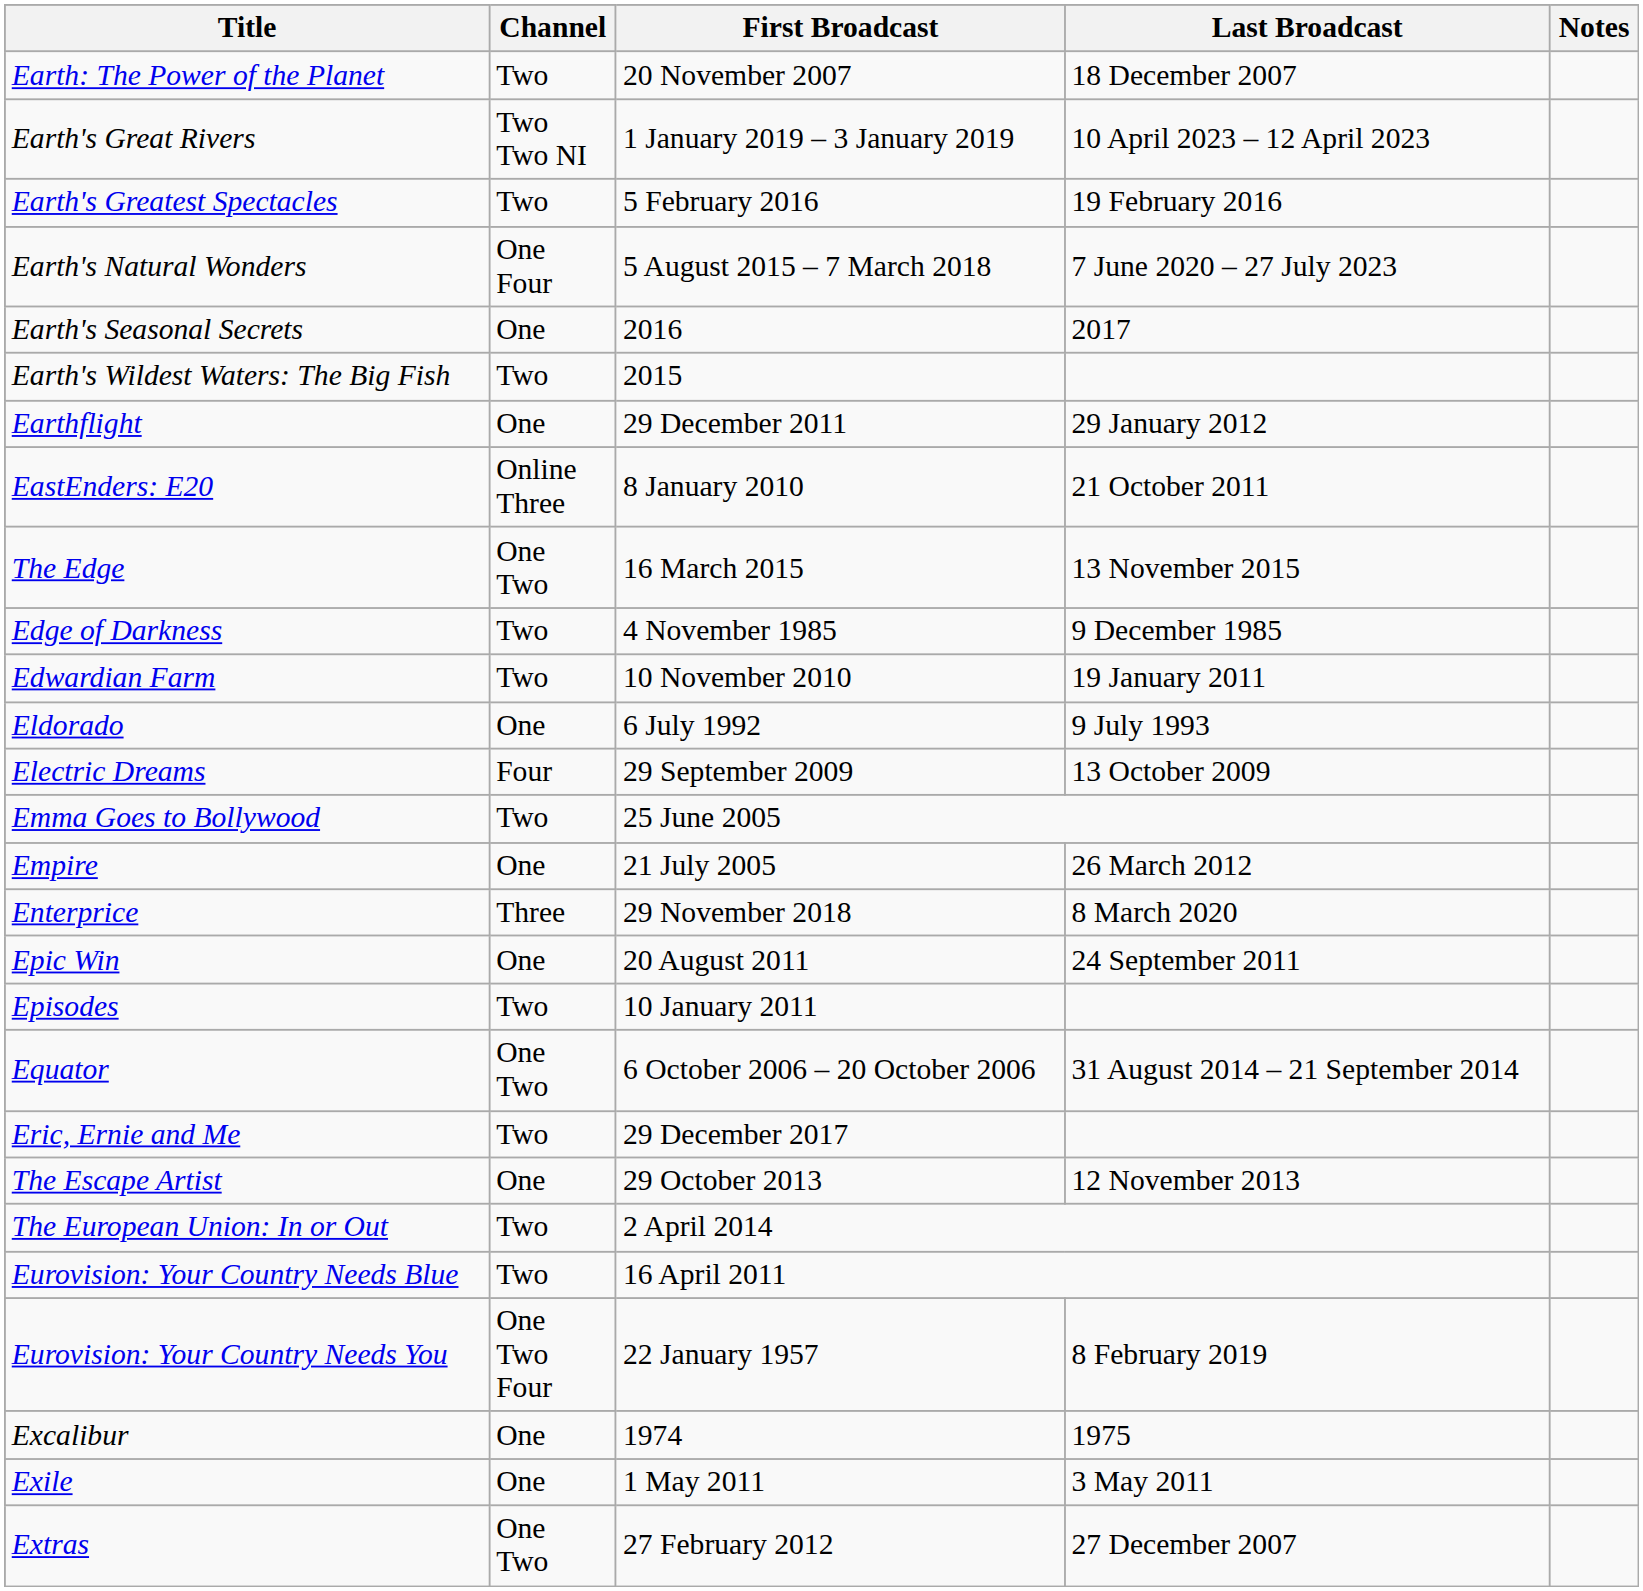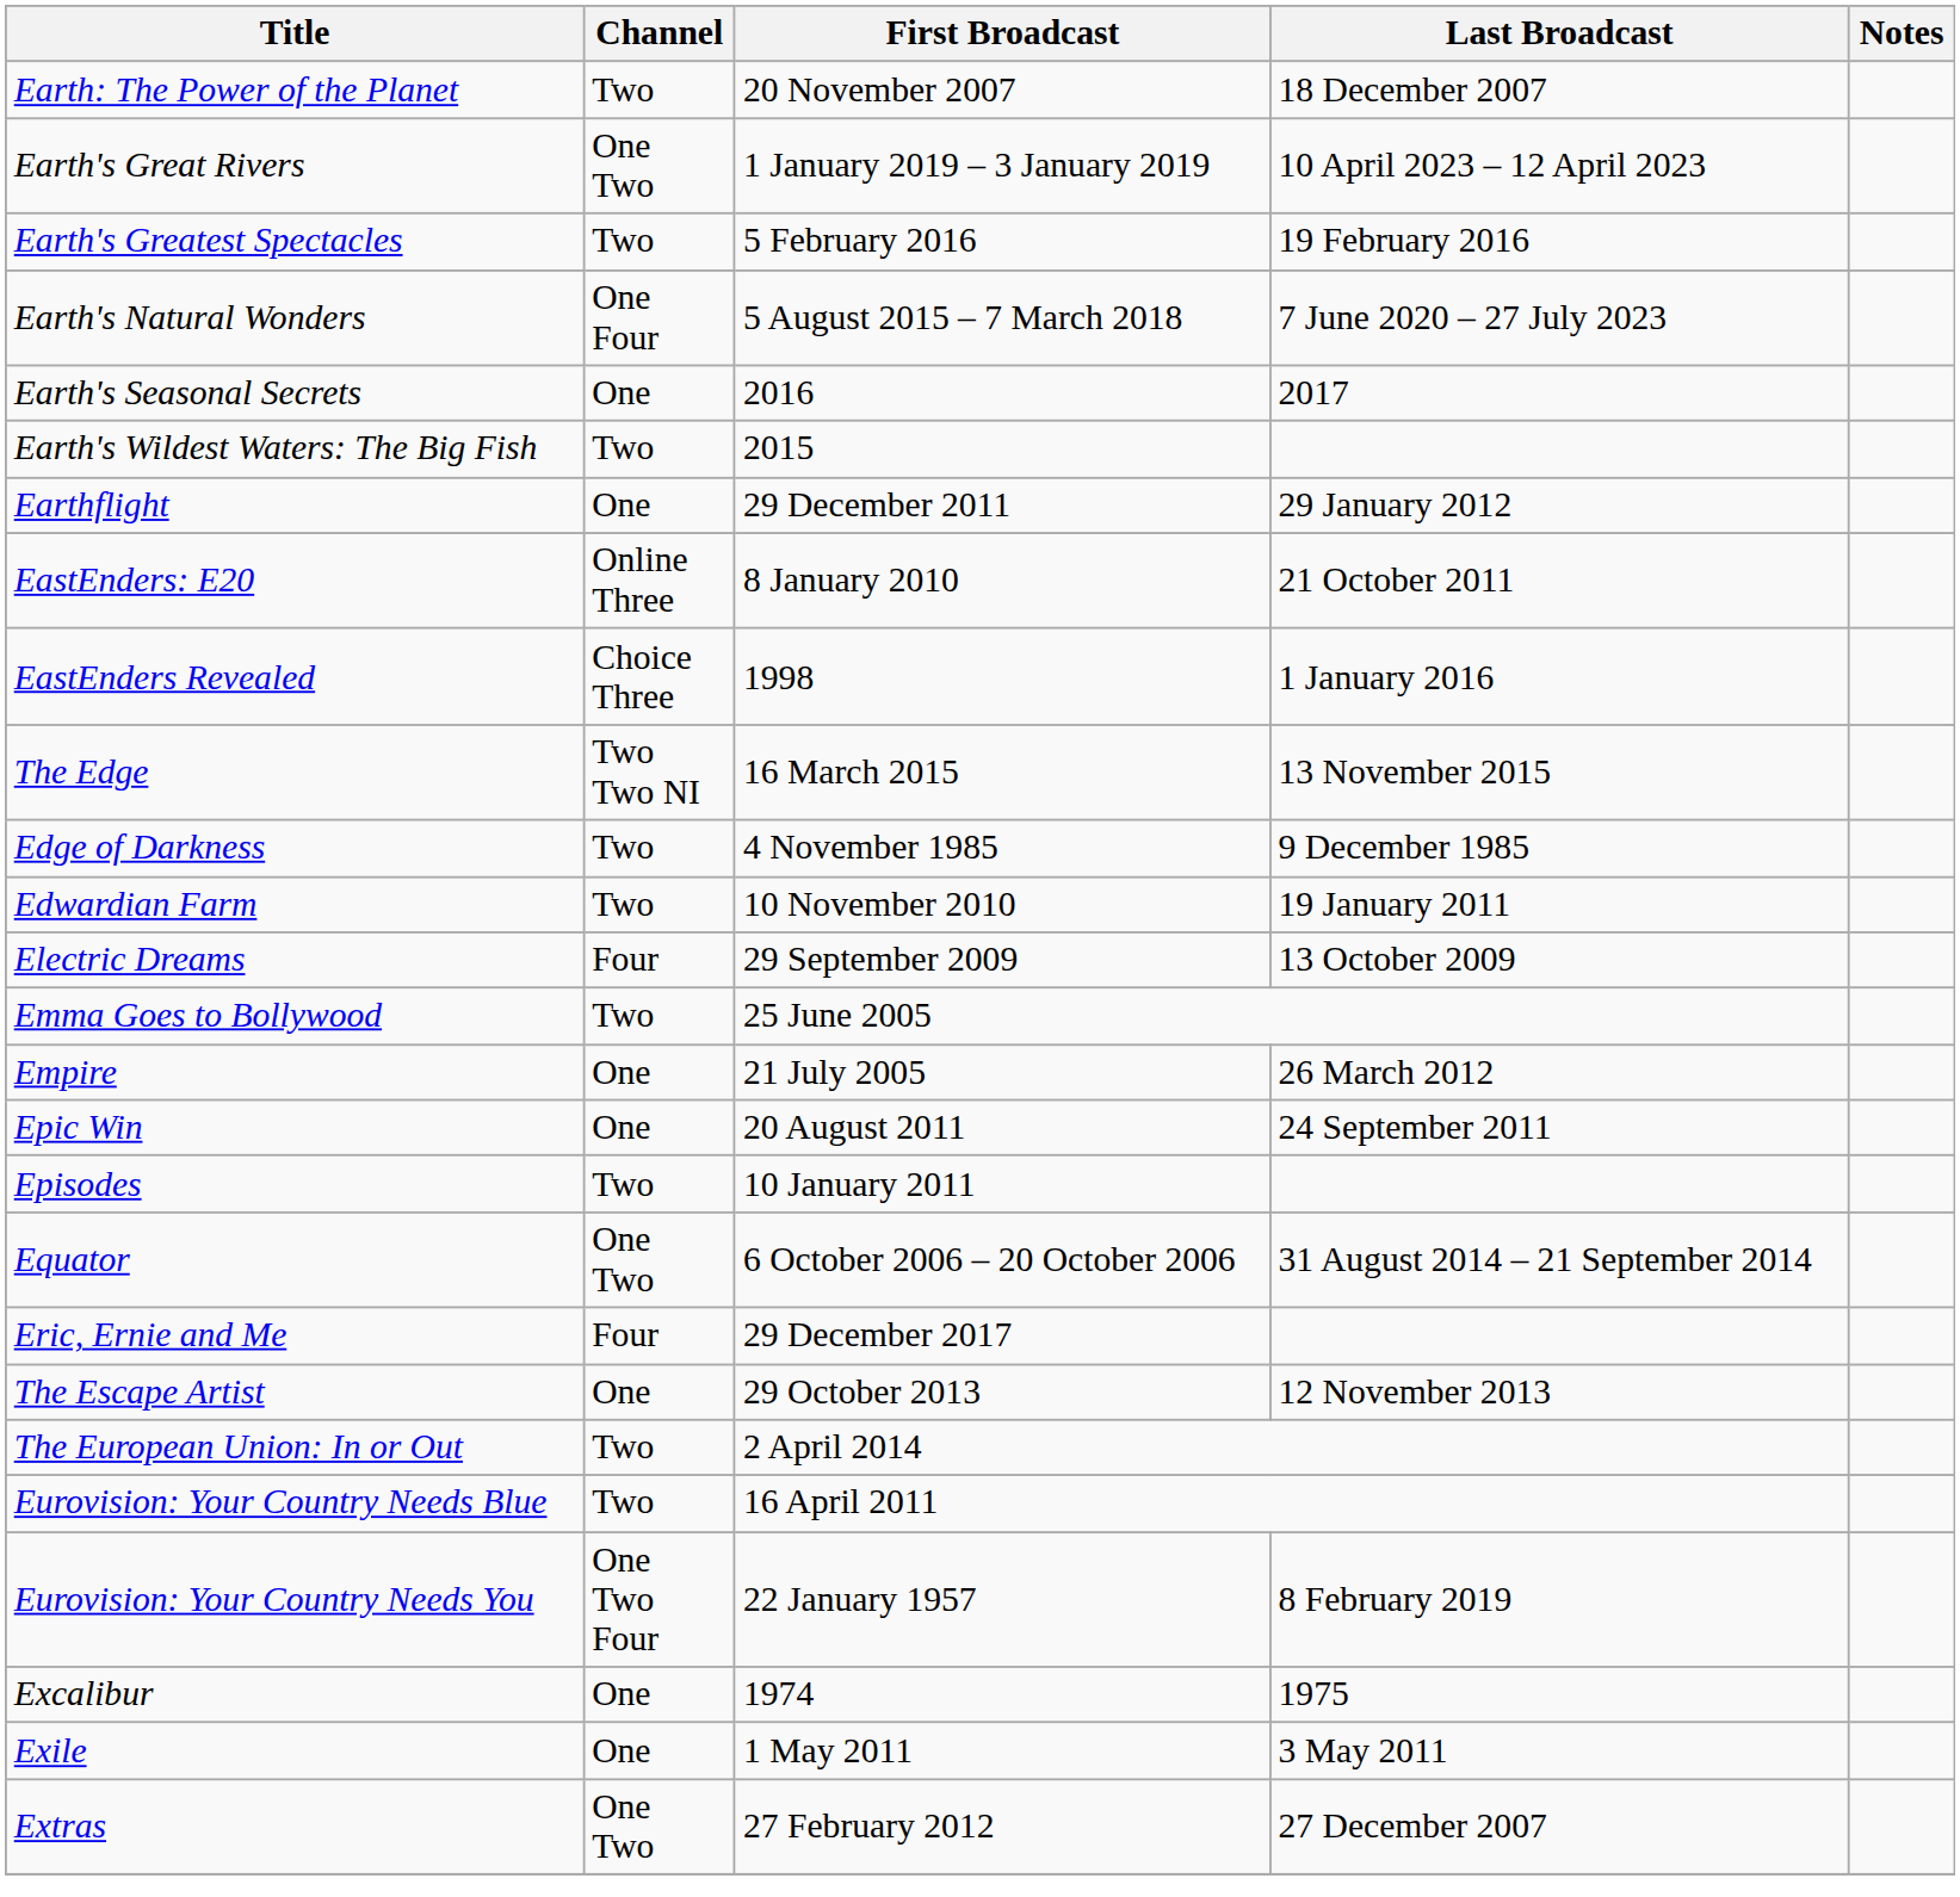Earth's Great Rivers | Channel: Two Two NI -> One Two
+ row: EastEnders Revealed | Choice Three | 1998 | 1 January 2016
The Edge | Channel: One Two -> Two Two NI
- row: Eldorado | One | 6 July 1992 | 9 July 1993
- row: Enterprice | Three | 29 November 2018 | 8 March 2020
Eric, Ernie and Me | Channel: Two -> Four
